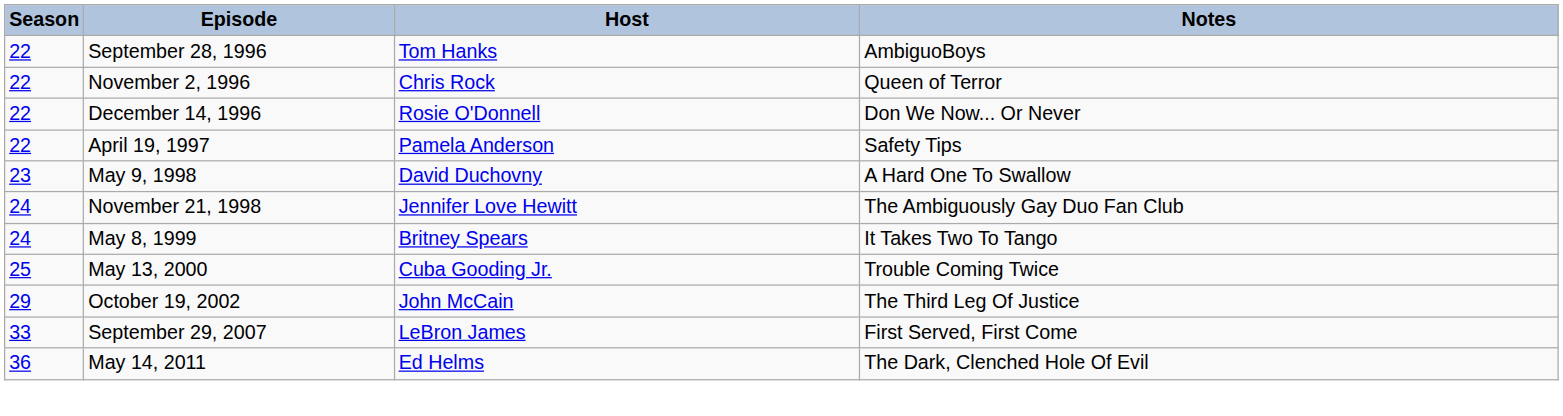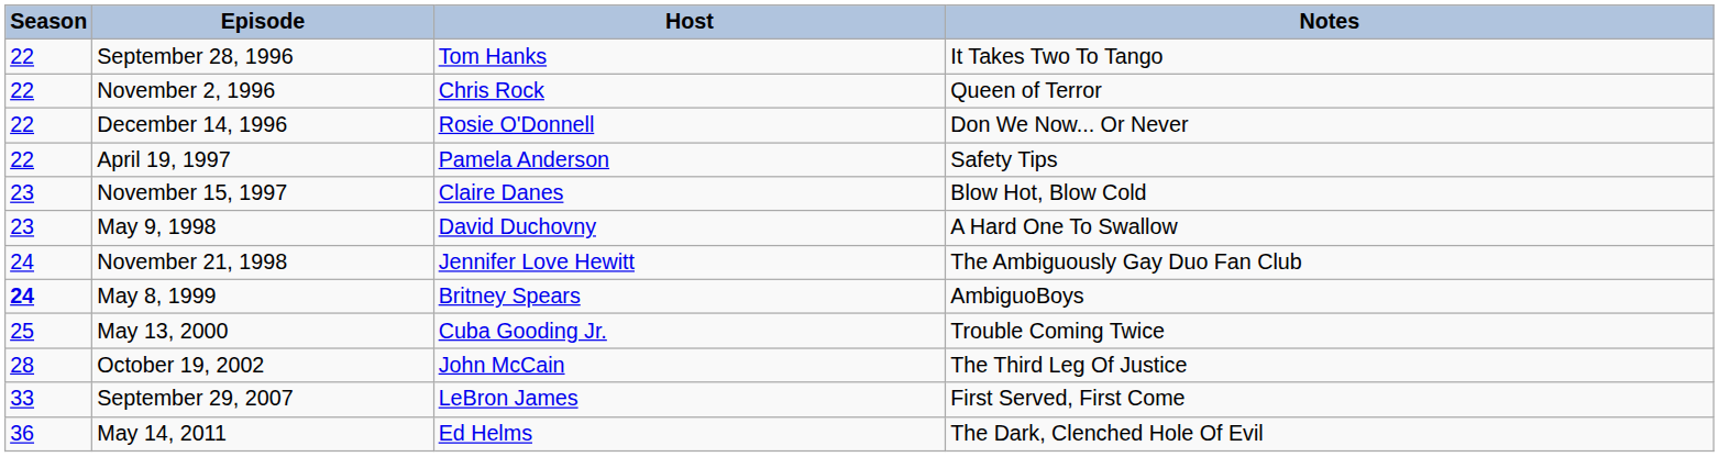September 28, 1996 | Notes: AmbiguoBoys -> It Takes Two To Tango
+ row: 23 | November 15, 1997 | Claire Danes | Blow Hot, Blow Cold
May 8, 1999 | Season: normal -> bold
May 8, 1999 | Notes: It Takes Two To Tango -> AmbiguoBoys
October 19, 2002 | Season: 29 -> 28
